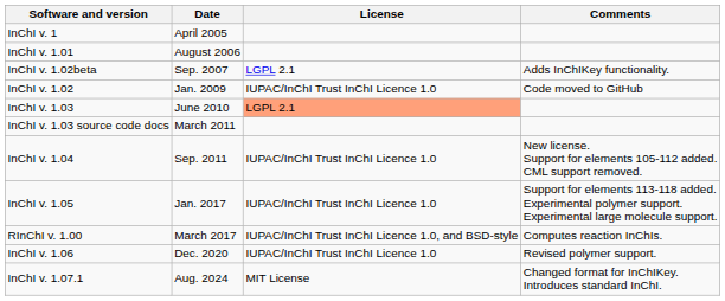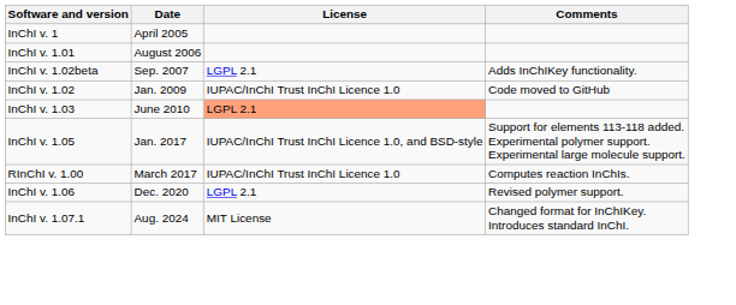- row: InChI v. 1.03 source code docs | March 2011
- row: InChI v. 1.04 | Sep. 2011 | IUPAC/InChI Trust InChI Licence 1.0 | New license. Support for elements 105-112 added. CML support removed.
InChI v. 1.05 | License: IUPAC/InChI Trust InChI Licence 1.0 -> IUPAC/InChI Trust InChI Licence 1.0, and BSD-style
RInChI v. 1.00 | License: IUPAC/InChI Trust InChI Licence 1.0, and BSD-style -> IUPAC/InChI Trust InChI Licence 1.0
InChI v. 1.06 | License: IUPAC/InChI Trust InChI Licence 1.0 -> LGPL 2.1
